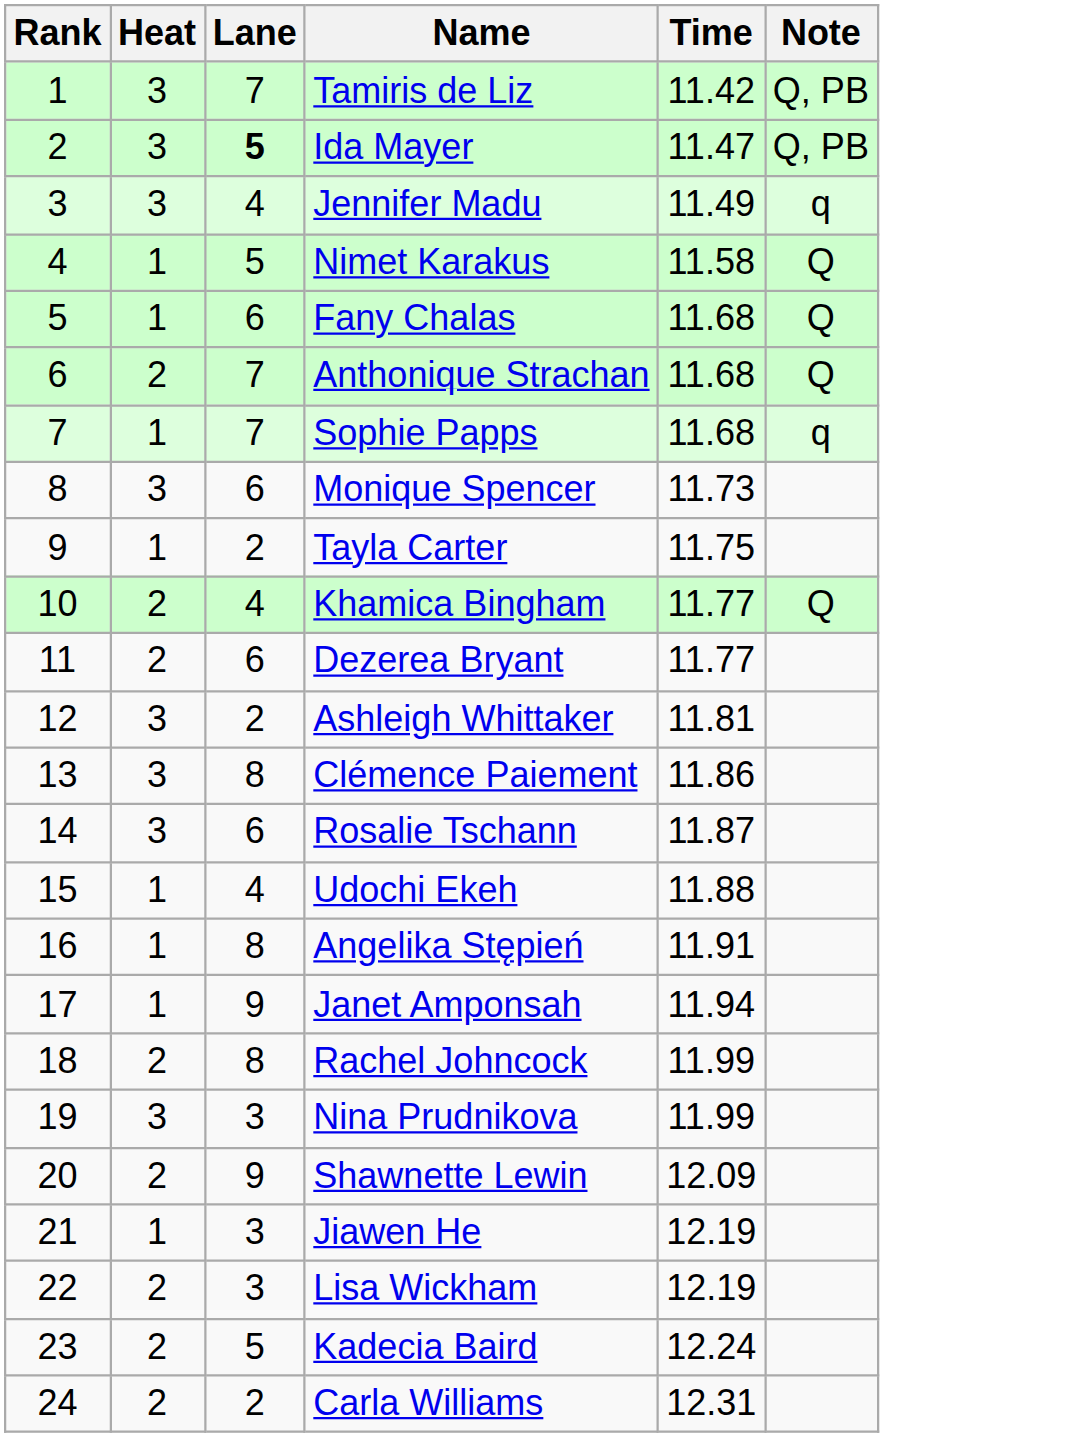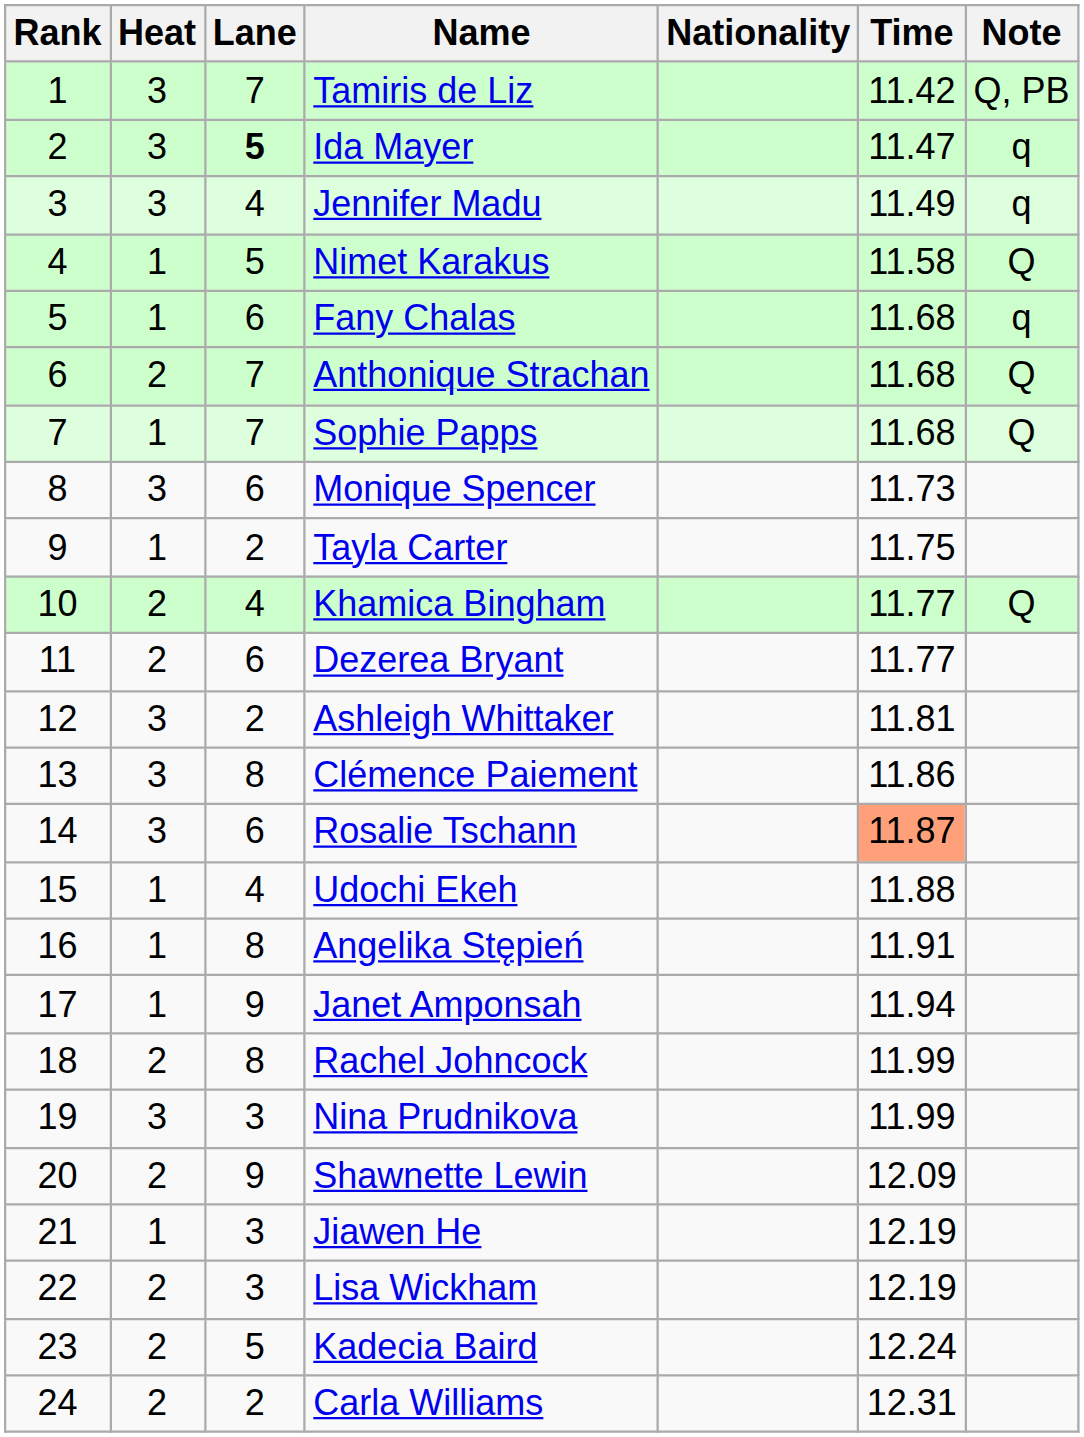+ column: Nationality
Ida Mayer | Note: Q, PB -> q
Fany Chalas | Note: Q -> q
Sophie Papps | Note: q -> Q
Rosalie Tschann | Time: no background -> lightsalmon background
